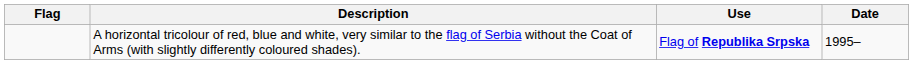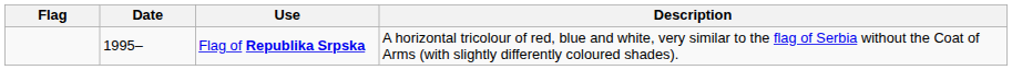columns swapped: Date <-> Description
